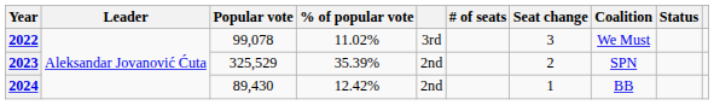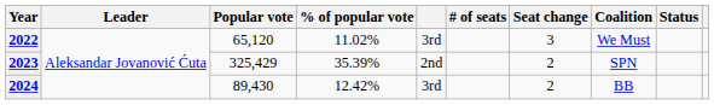2022 | Popular vote: 99,078 -> 65,120
2023 | Popular vote: 325,529 -> 325,429
2024 | column 5: 2nd -> 3rd
2024 | Seat change: 1 -> 2
